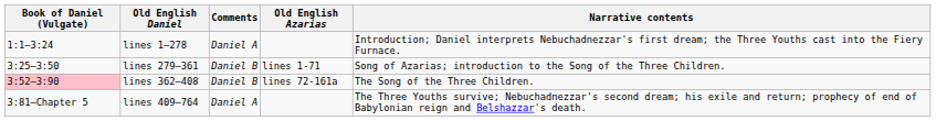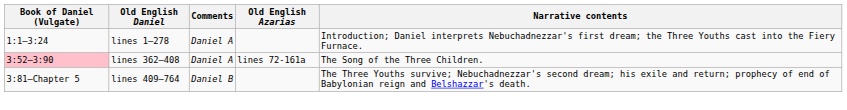- row: 3:25—3:50 | lines 279—361 | Daniel B | lines 1-71 | Song of Azarias; introduction to the Song of the Three Children.
lines 362—408 | Comments: Daniel B -> Daniel A
lines 409—764 | Comments: Daniel A -> Daniel B
